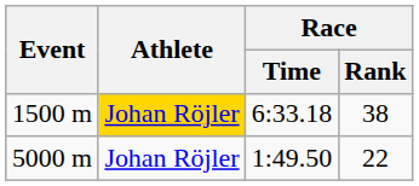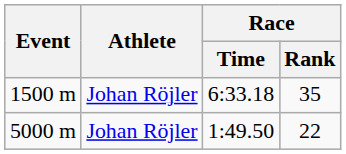1500 m | Athlete: gold background -> no background
1500 m | Race / Rank: 38 -> 35
